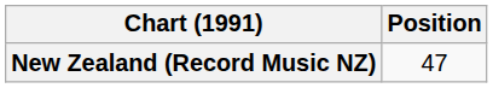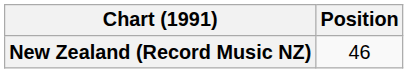New Zealand (Record Music NZ) | Position: 47 -> 46
